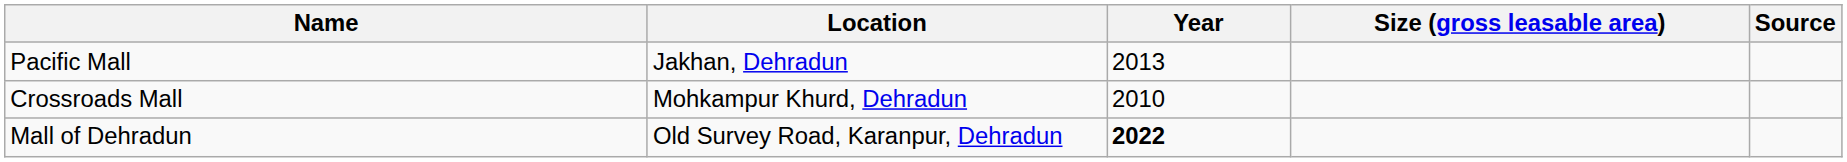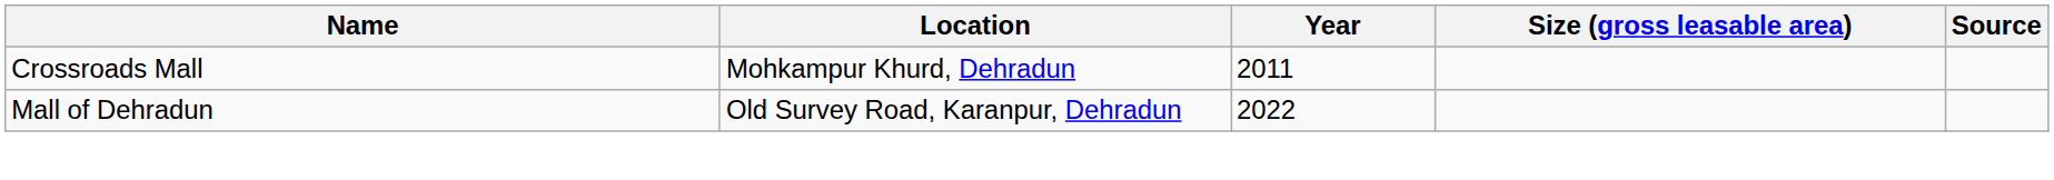- row: Pacific Mall | Jakhan, Dehradun | 2013
Crossroads Mall | Year: 2010 -> 2011
Mall of Dehradun | Year: bold -> normal
